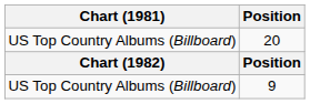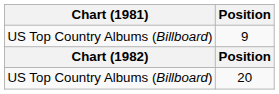rows swapped: 9 <-> 20
